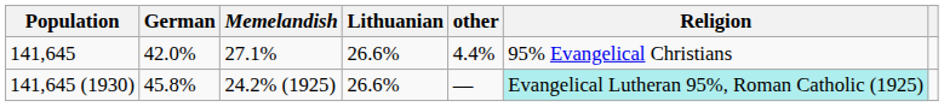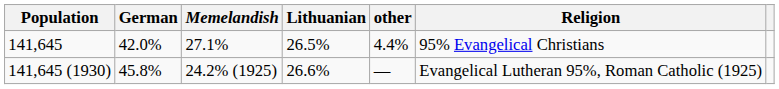141,645 | Lithuanian: 26.6% -> 26.5%
141,645 (1930) | Religion: paleturquoise background -> no background
